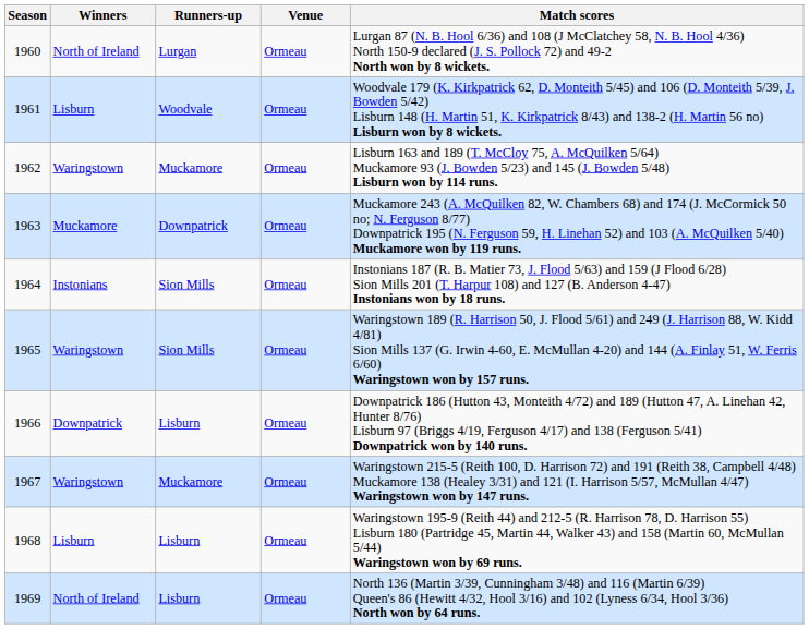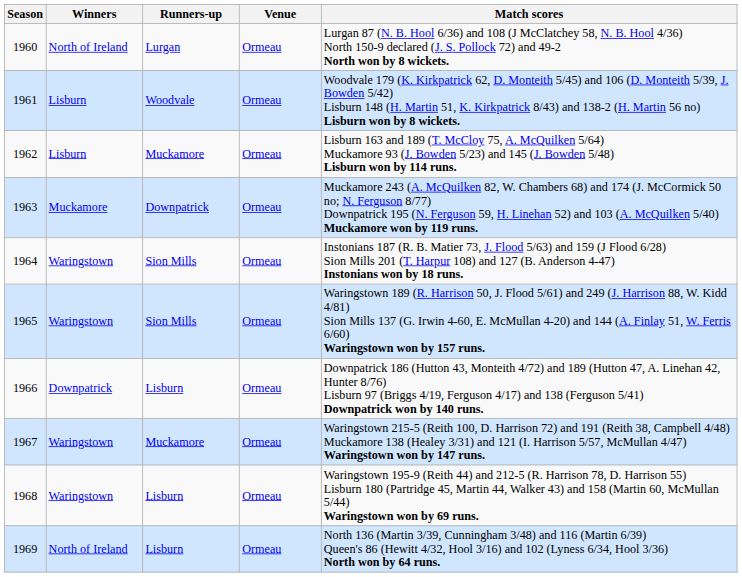1962 | Winners: Waringstown -> Lisburn
1964 | Winners: Instonians -> Waringstown
1968 | Winners: Lisburn -> Waringstown
